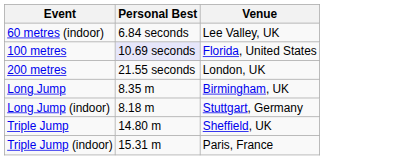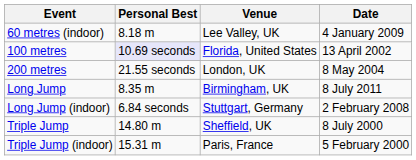+ column: Date | 4 January 2009 | 13 April 2002 | 8 May 2004 | 8 July 2011 | 2 February 2008 | 8 July 2000 | 5 February 2000
60 metres (indoor) | Personal Best: 6.84 seconds -> 8.18 m
Long Jump (indoor) | Personal Best: 8.18 m -> 6.84 seconds
